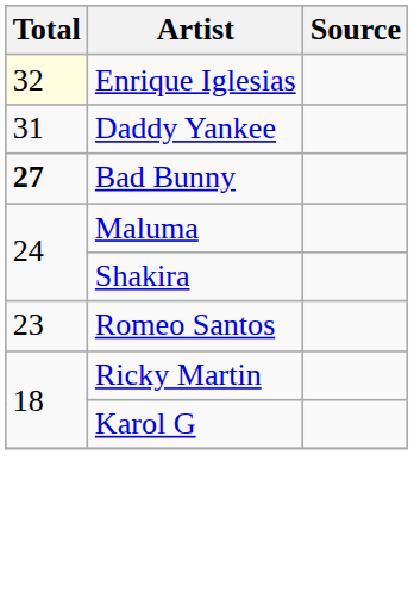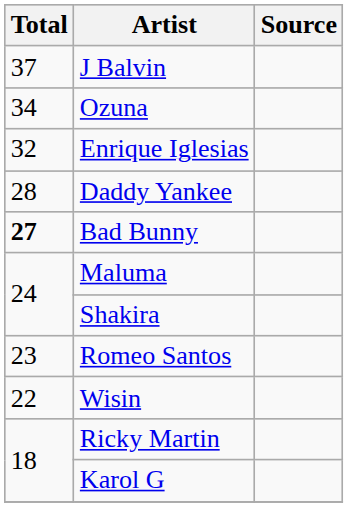+ row: 37 | J Balvin
+ row: 34 | Ozuna
Enrique Iglesias | Total: lightyellow background -> no background
Daddy Yankee | Total: 31 -> 28
+ row: 22 | Wisin
